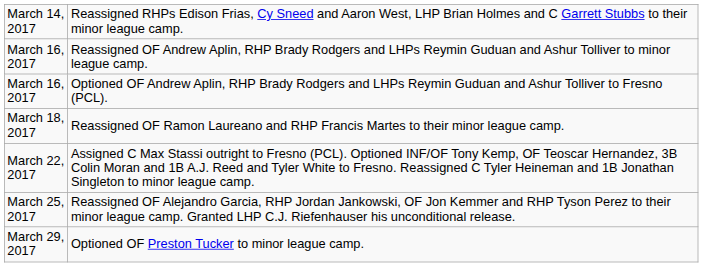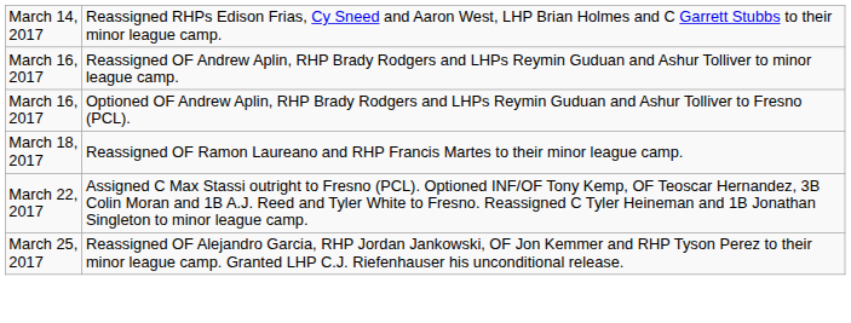- row: March 29, 2017 | Optioned OF Preston Tucker to minor league camp.
